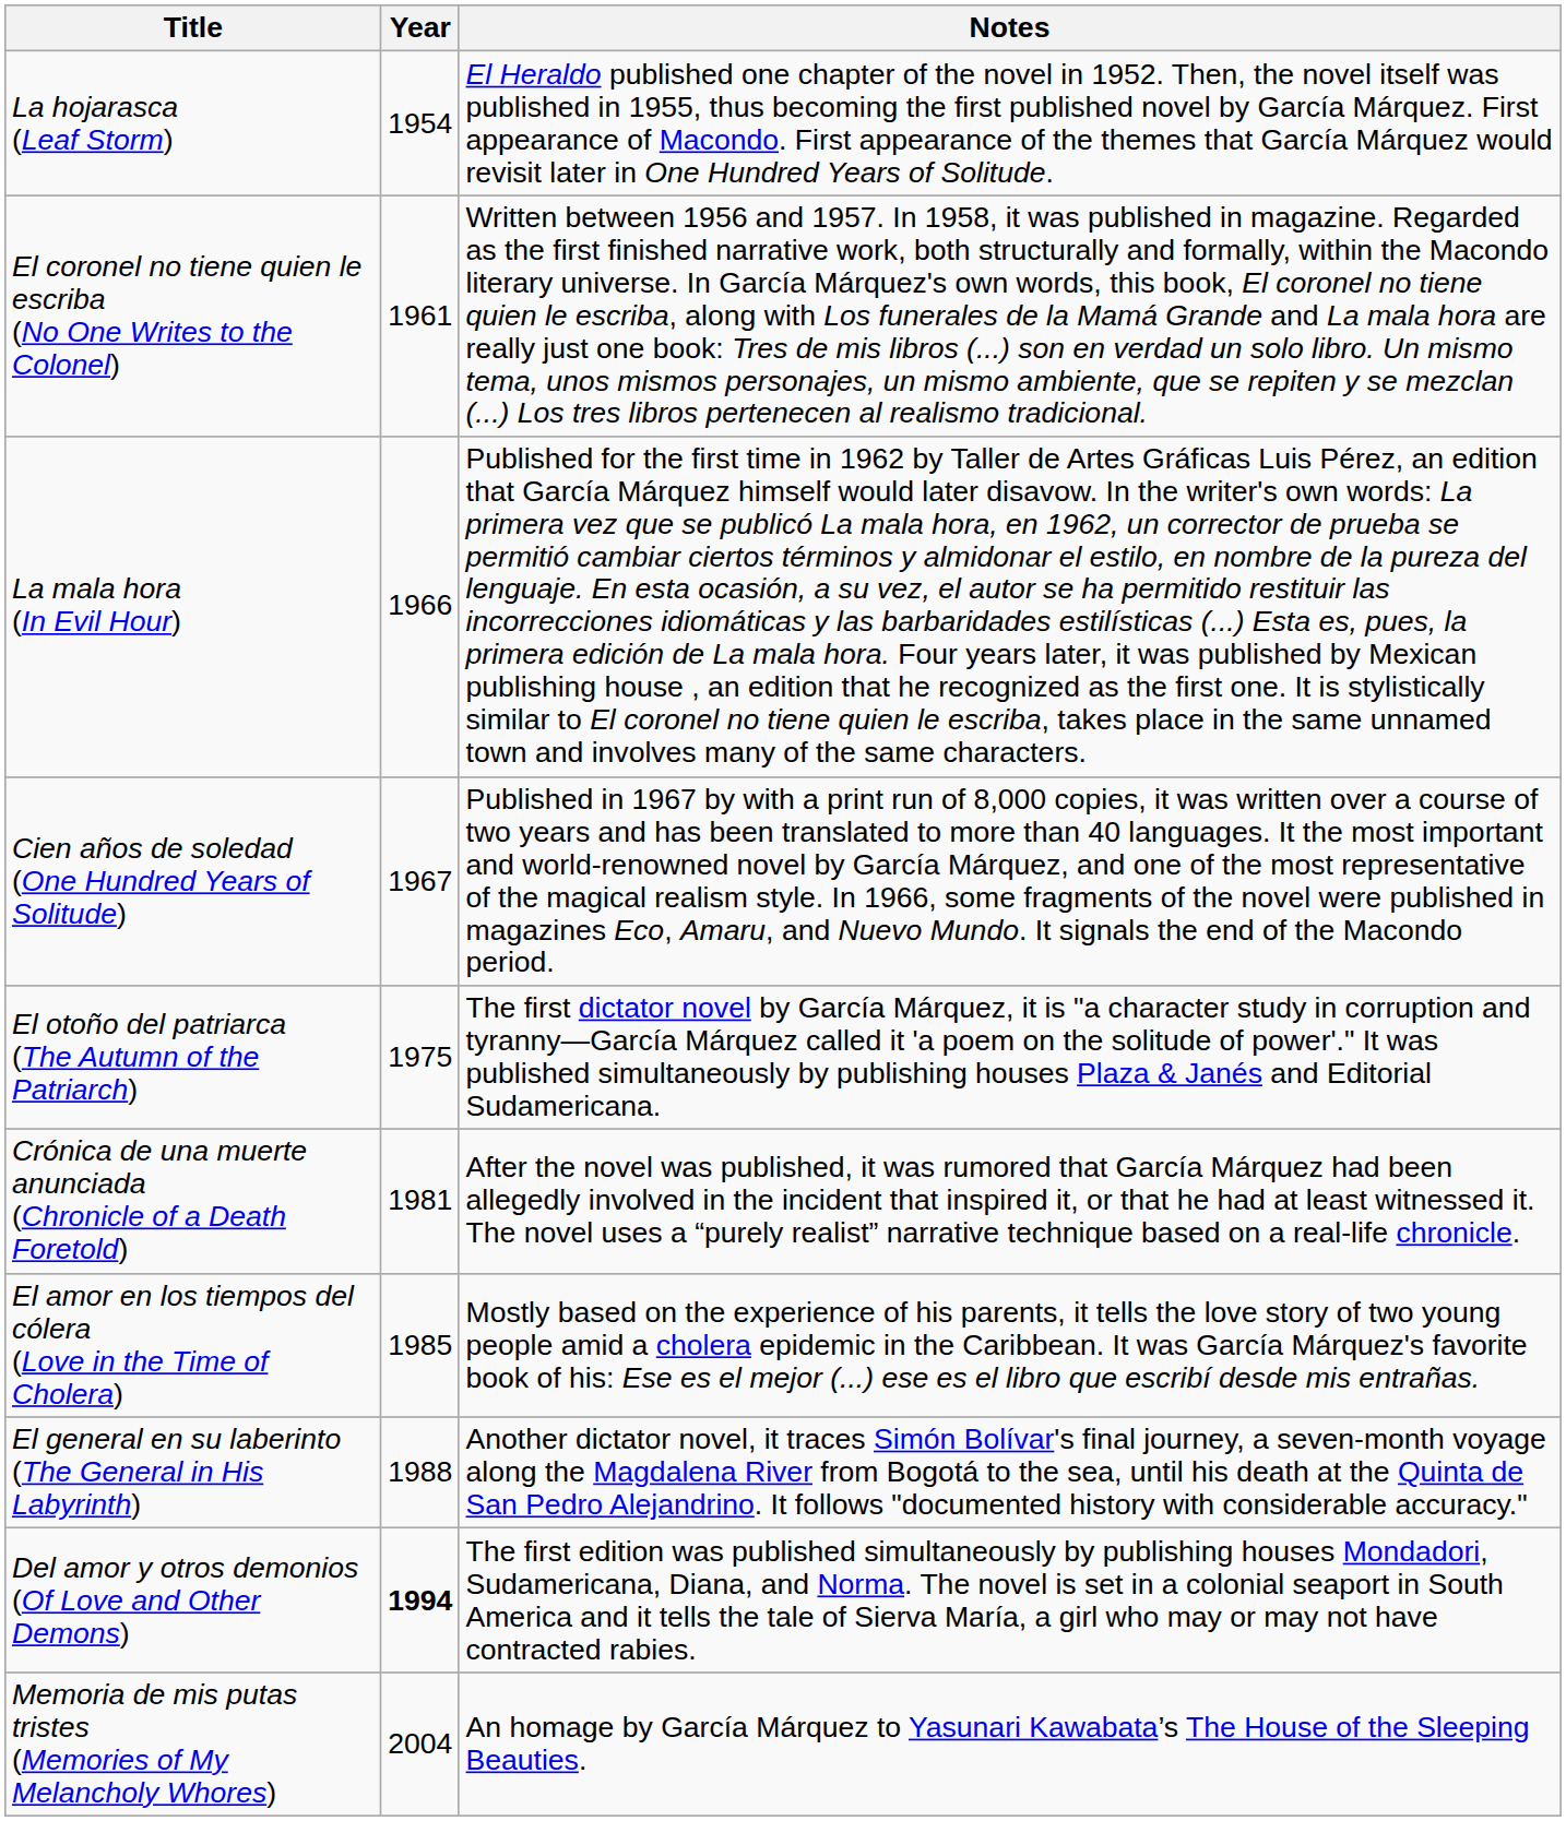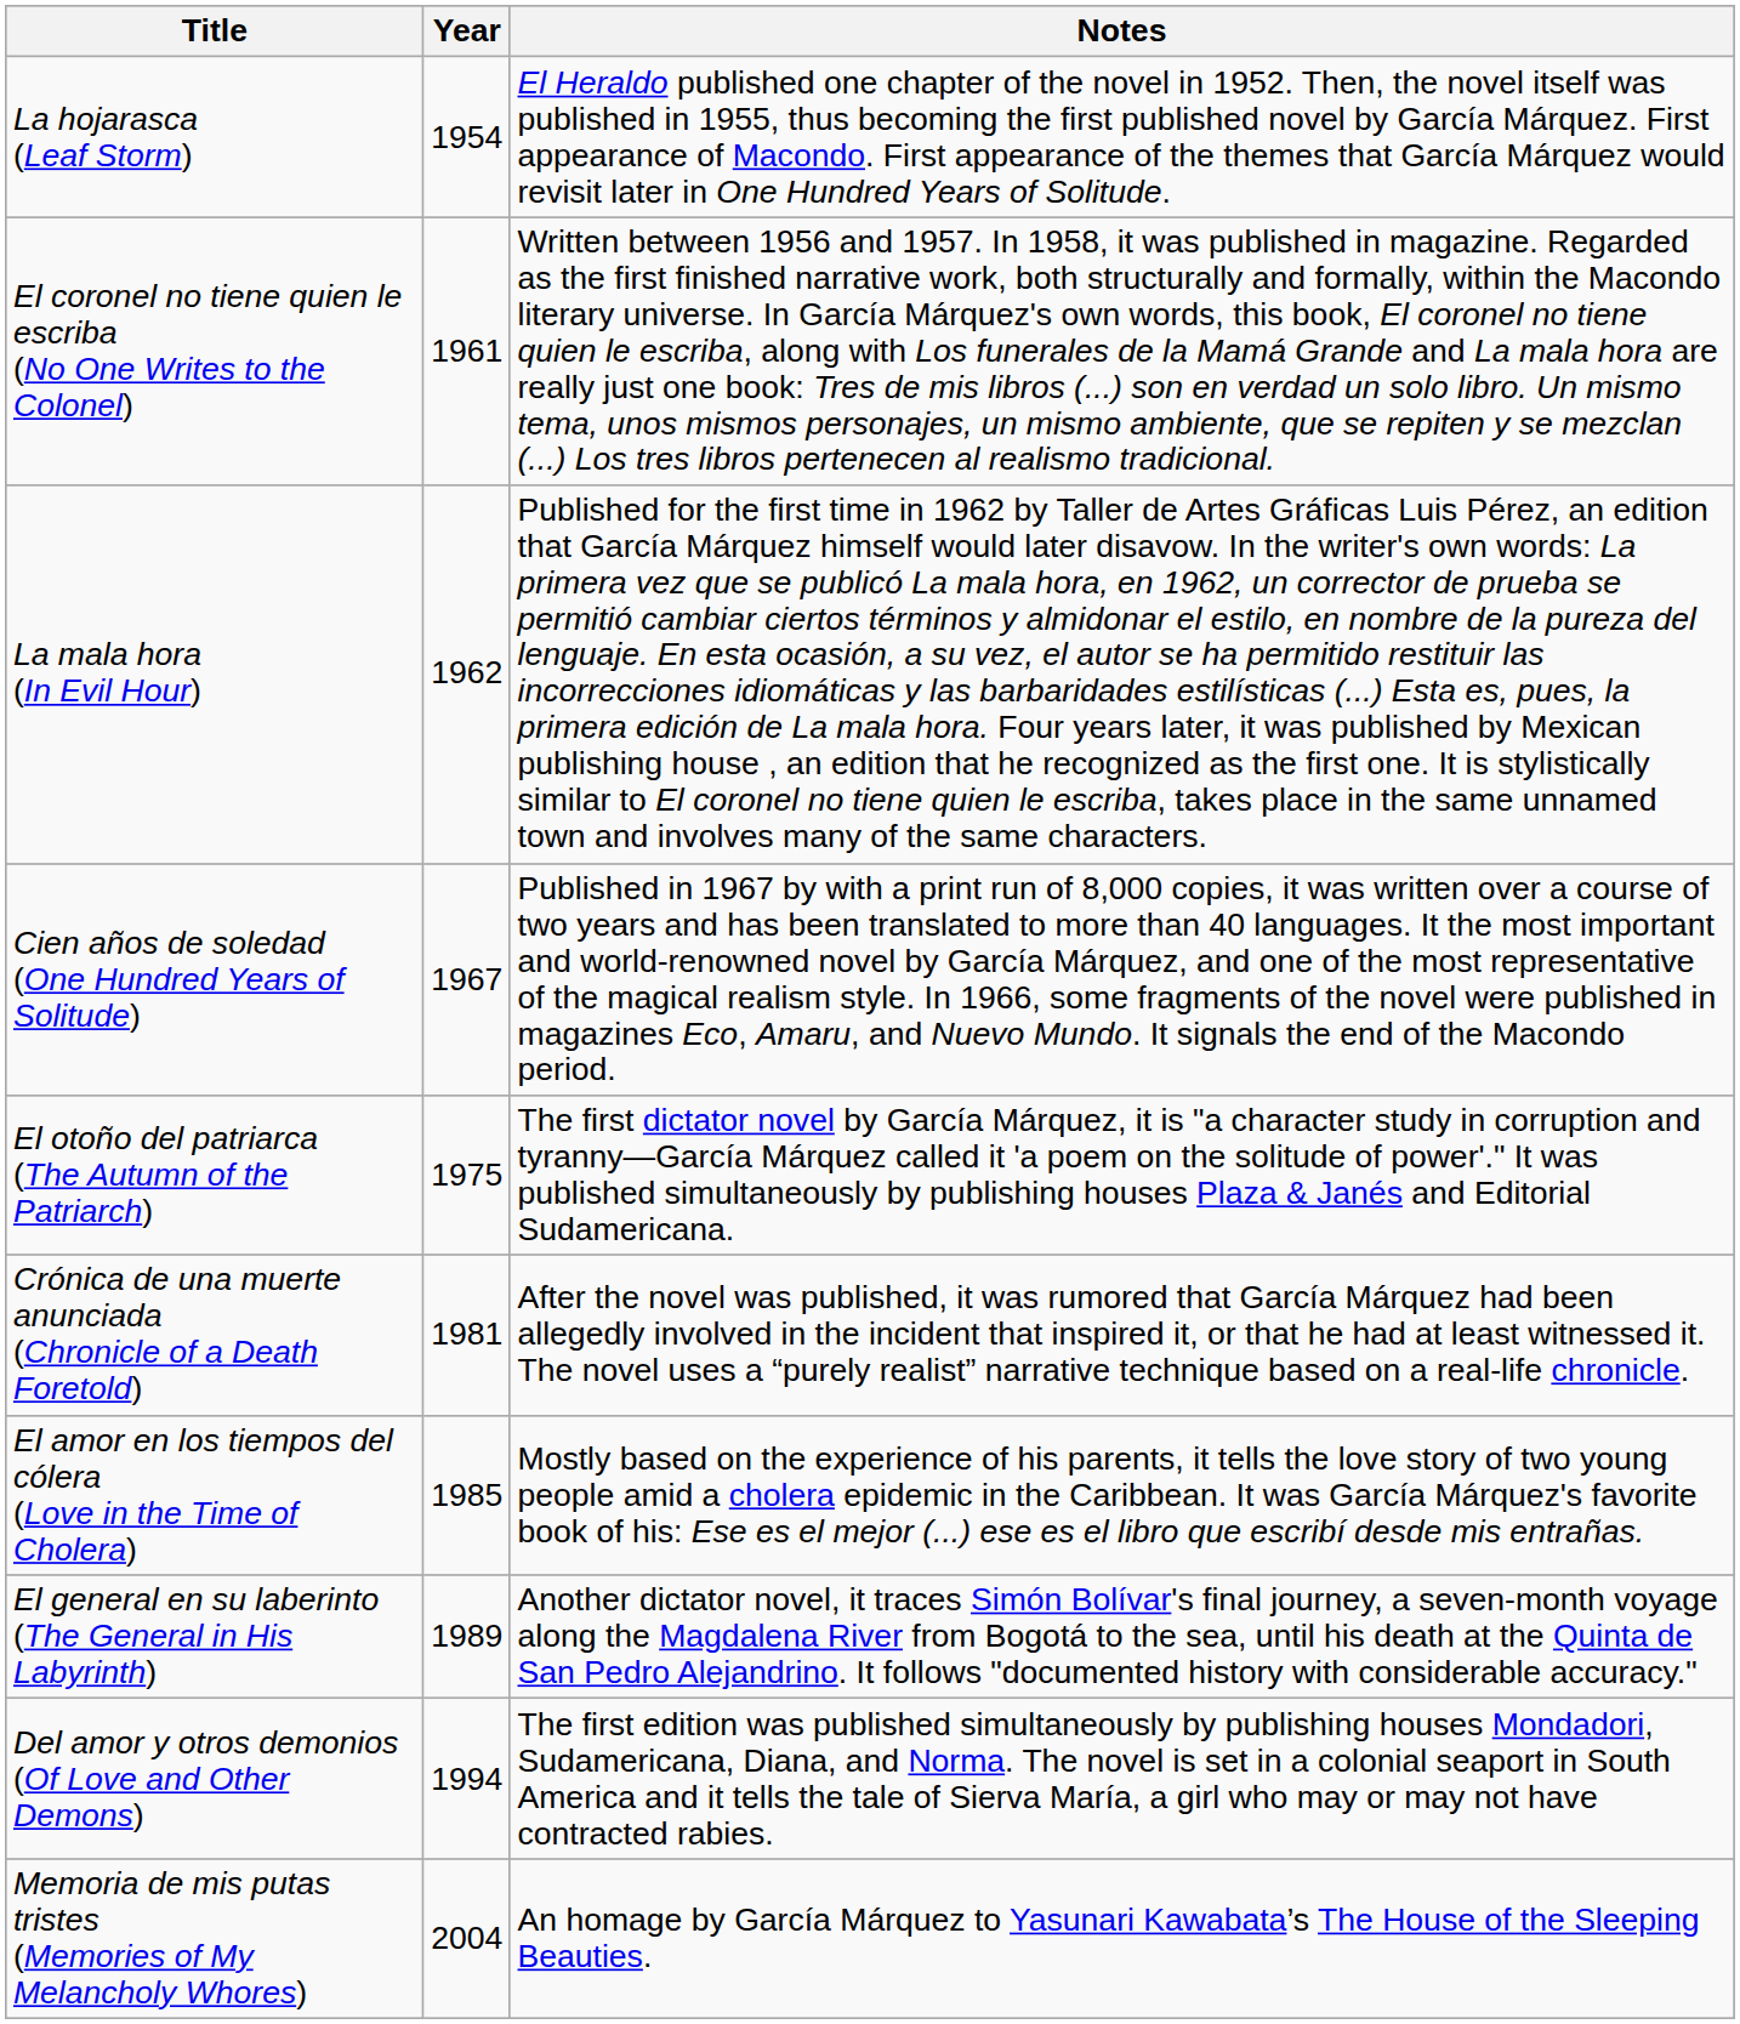La mala hora (In Evil Hour) | Year: 1966 -> 1962
El general en su laberinto (The General in His Labyrinth) | Year: 1988 -> 1989
Del amor y otros demonios (Of Love and Other Demons) | Year: bold -> normal
